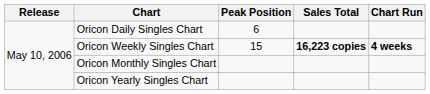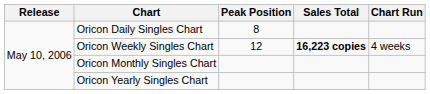Oricon Daily Singles Chart | Peak Position: 6 -> 8
Oricon Weekly Singles Chart | Peak Position: 15 -> 12
Oricon Weekly Singles Chart | Chart Run: bold -> normal
